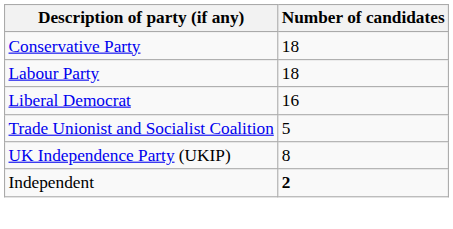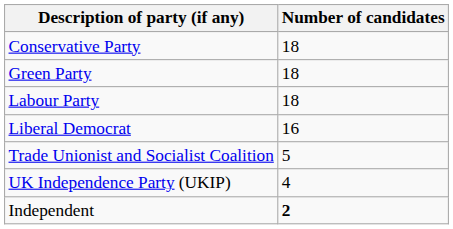+ row: Green Party | 18
UK Independence Party (UKIP) | Number of candidates: 8 -> 4
